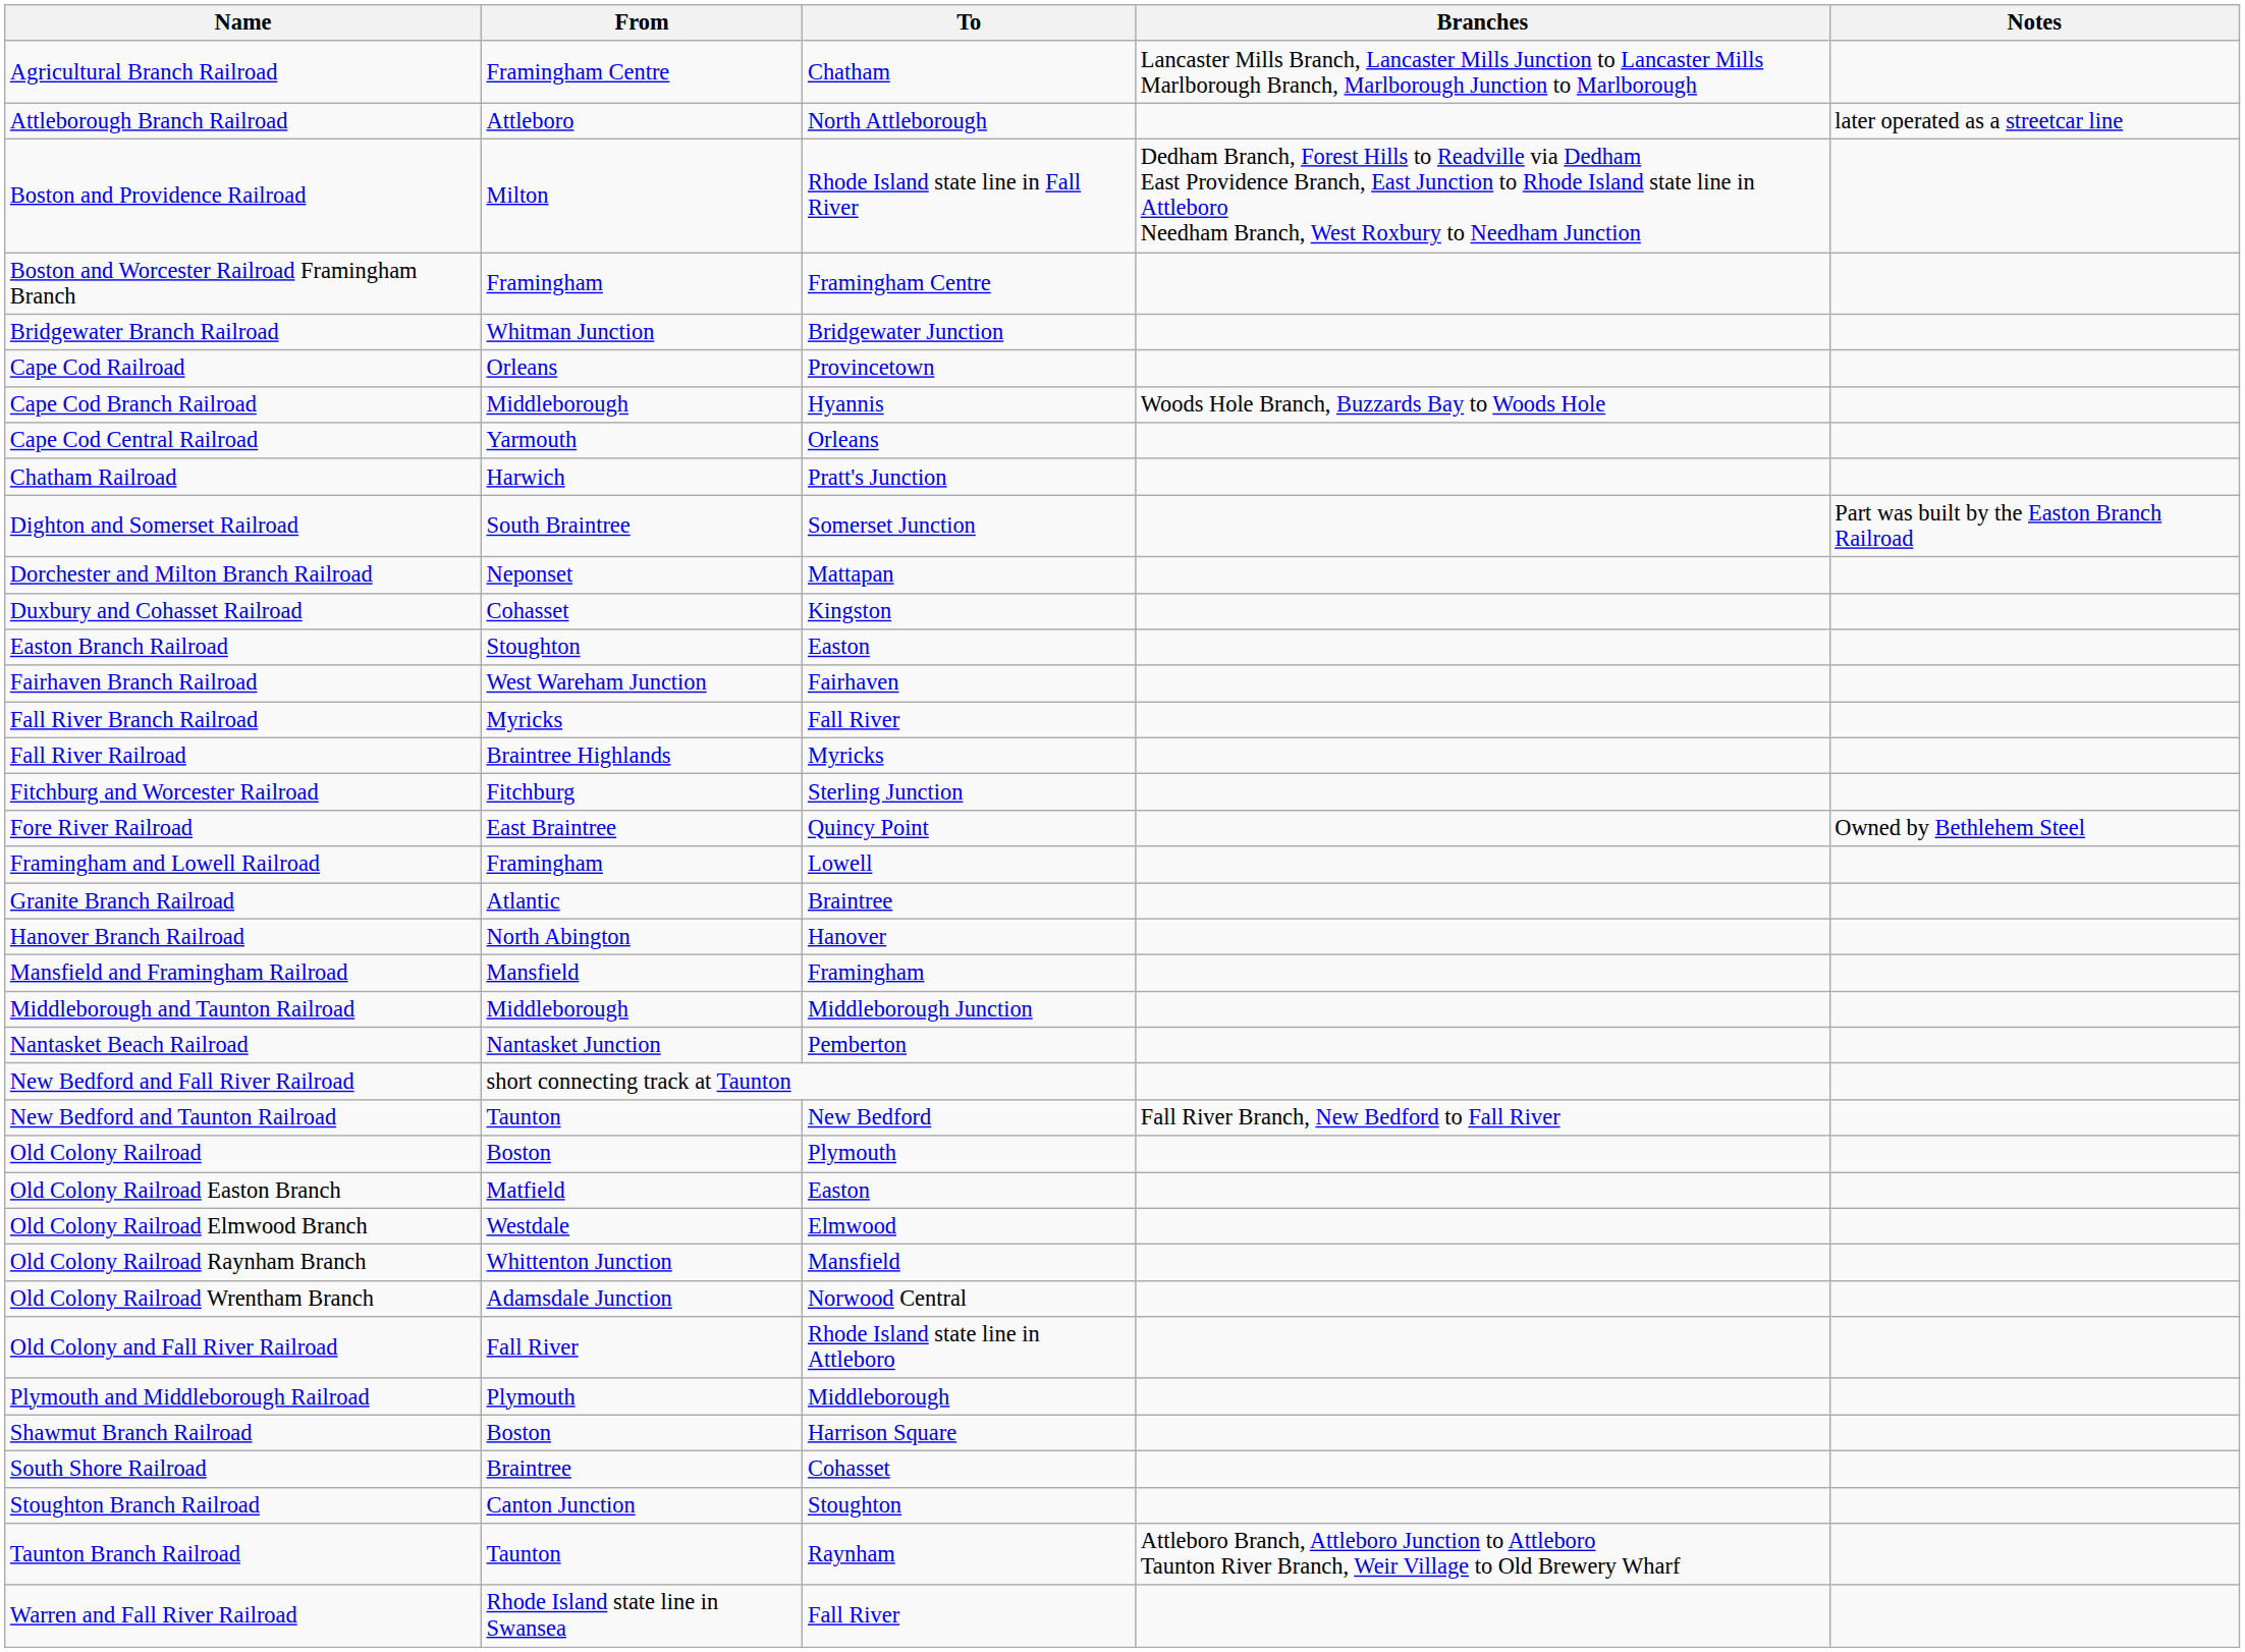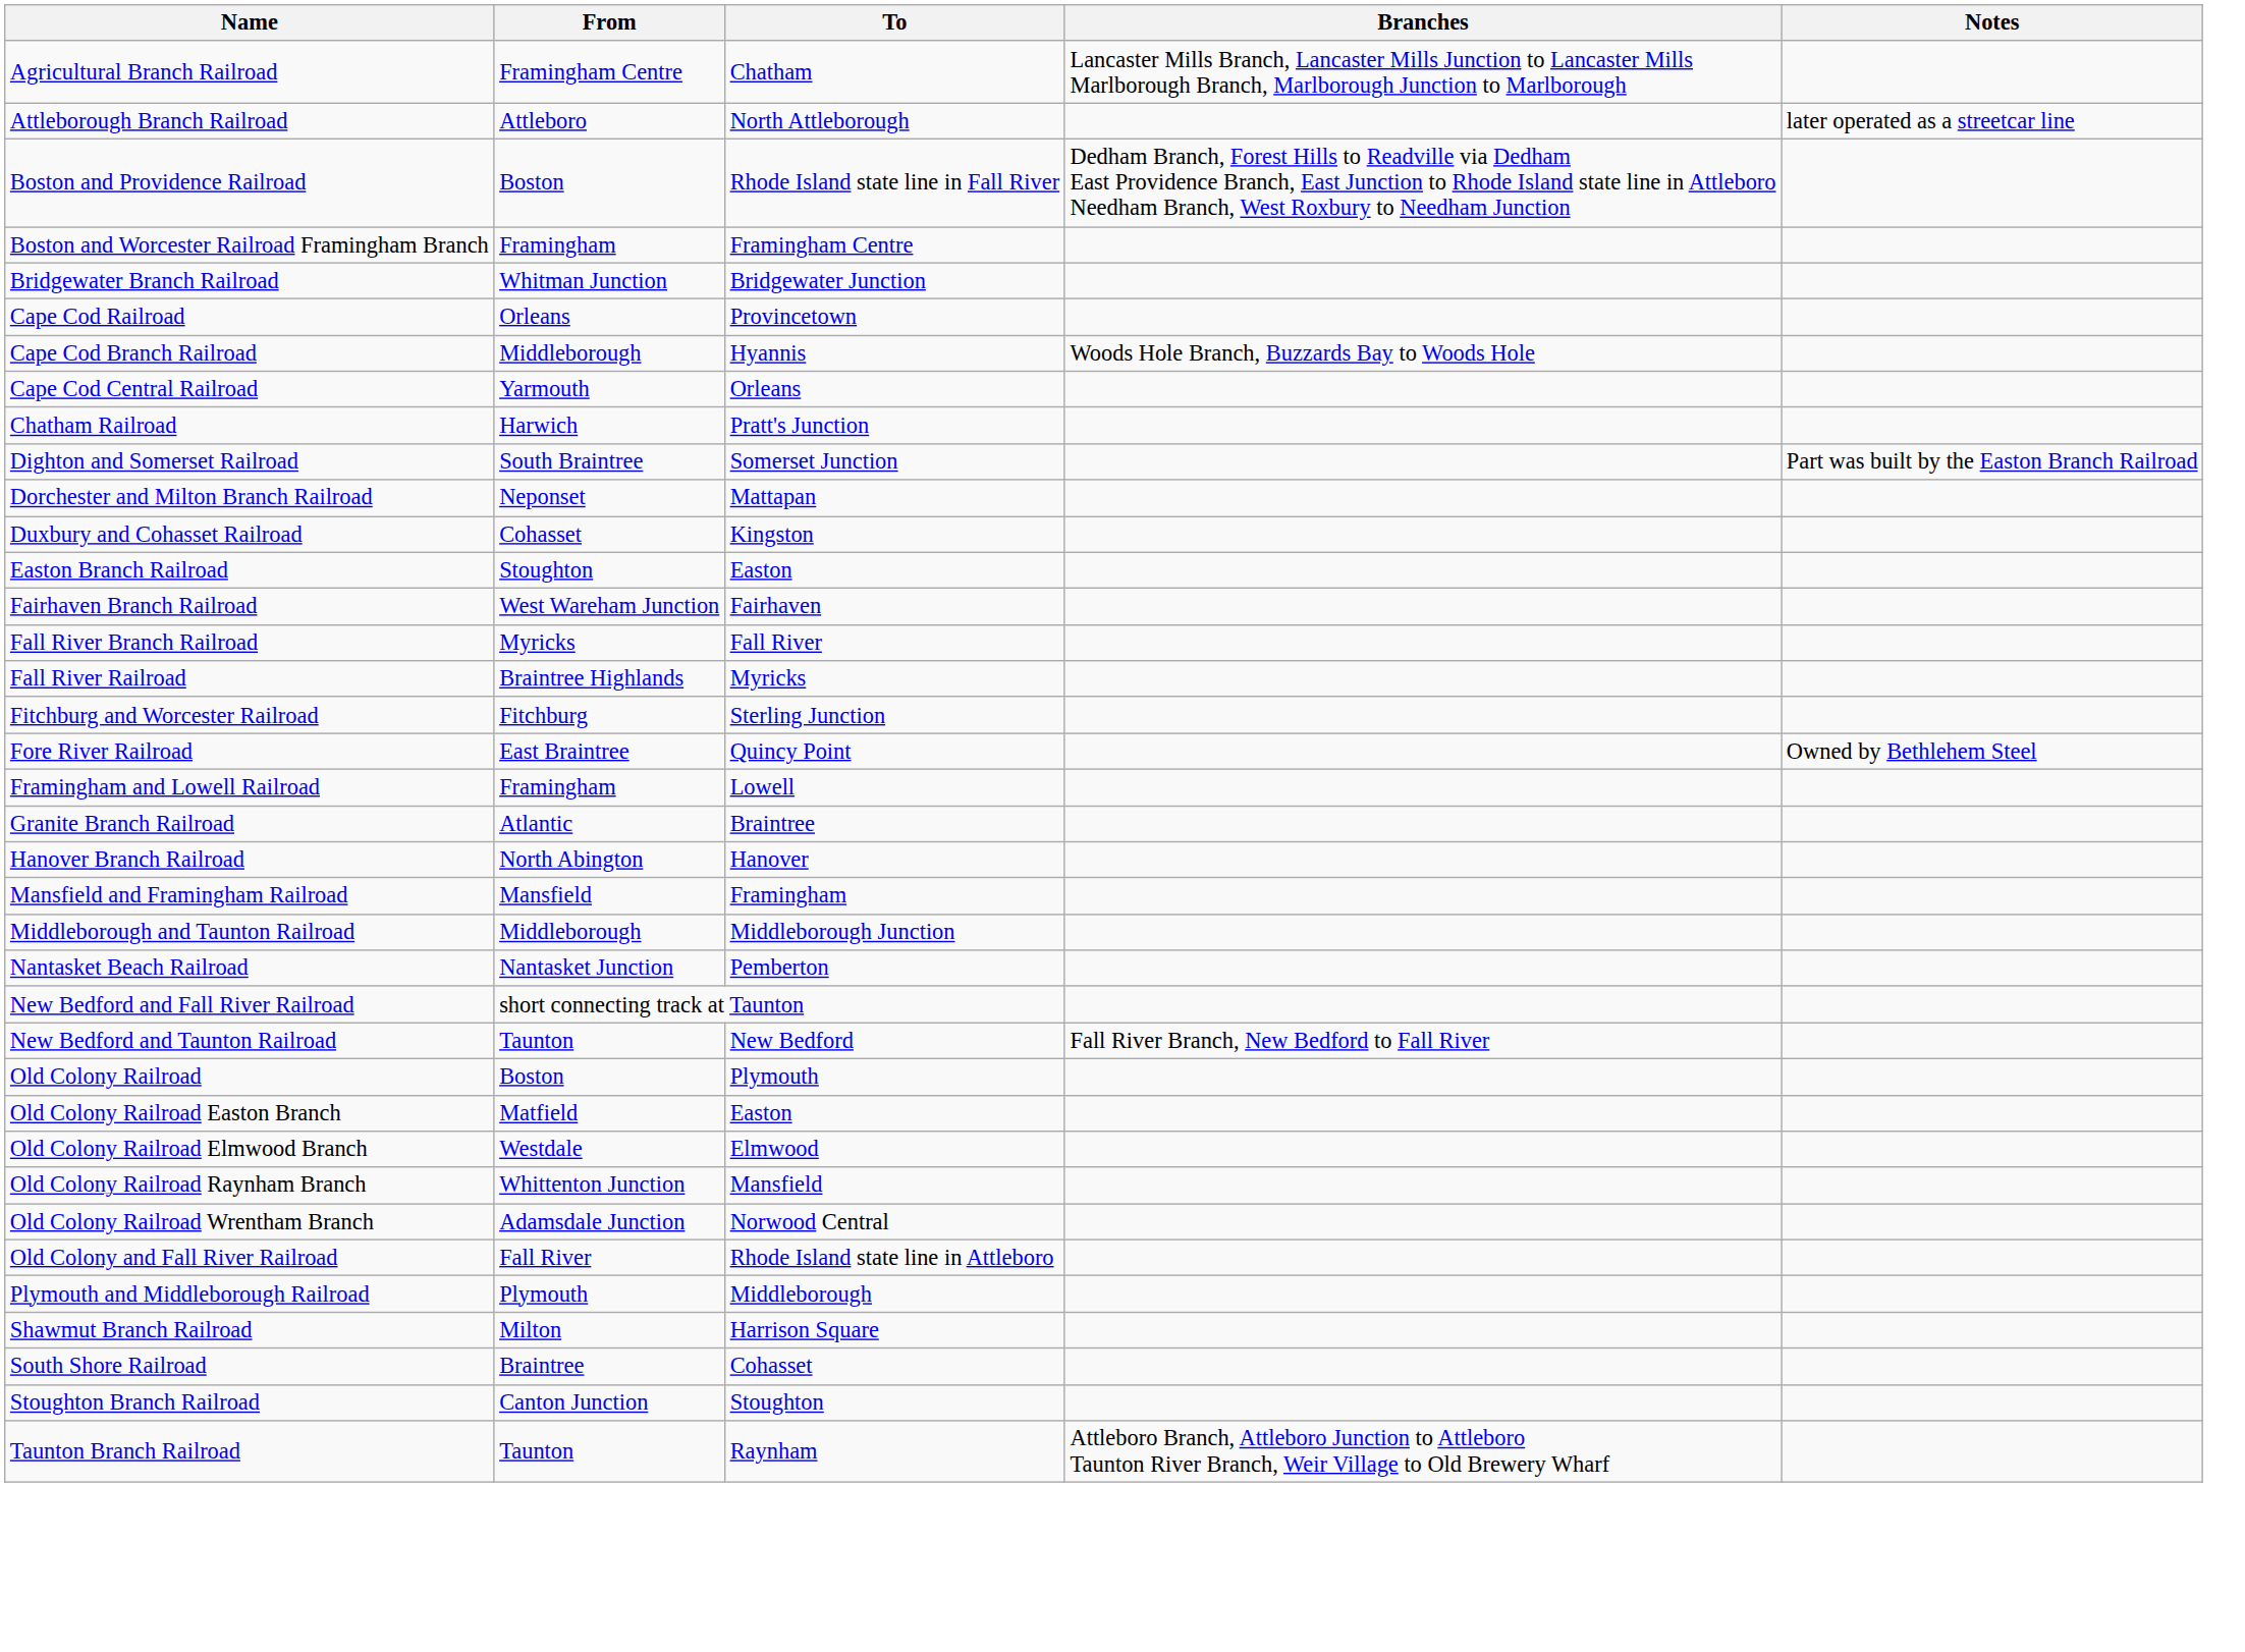Boston and Providence Railroad | From: Milton -> Boston
Shawmut Branch Railroad | From: Boston -> Milton
- row: Warren and Fall River Railroad | Rhode Island state line in Swansea | Fall River
